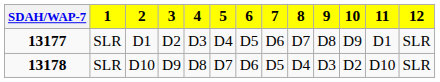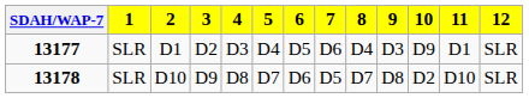13177 | 8: D7 -> D4
13177 | 9: D8 -> D3
13178 | 8: D4 -> D7
13178 | 9: D3 -> D8
